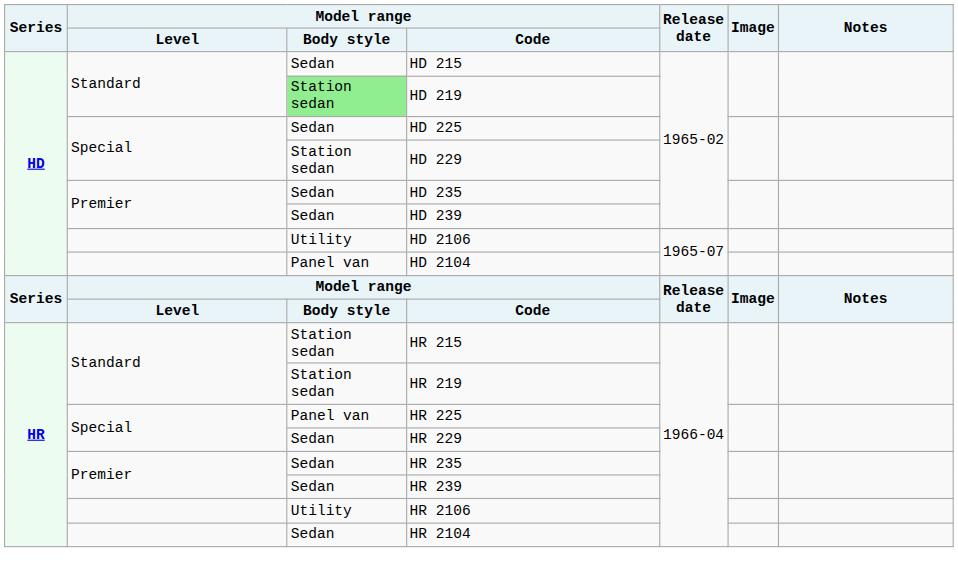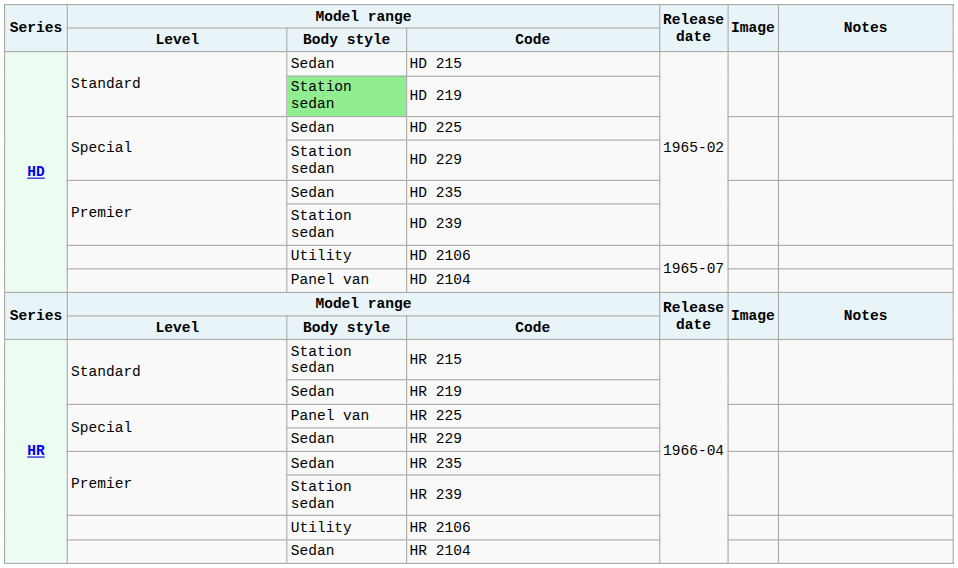HD 239 | Model range / Body style: Sedan -> Station sedan
HR 219 | Model range / Body style: Station sedan -> Sedan
HR 239 | Model range / Body style: Sedan -> Station sedan
